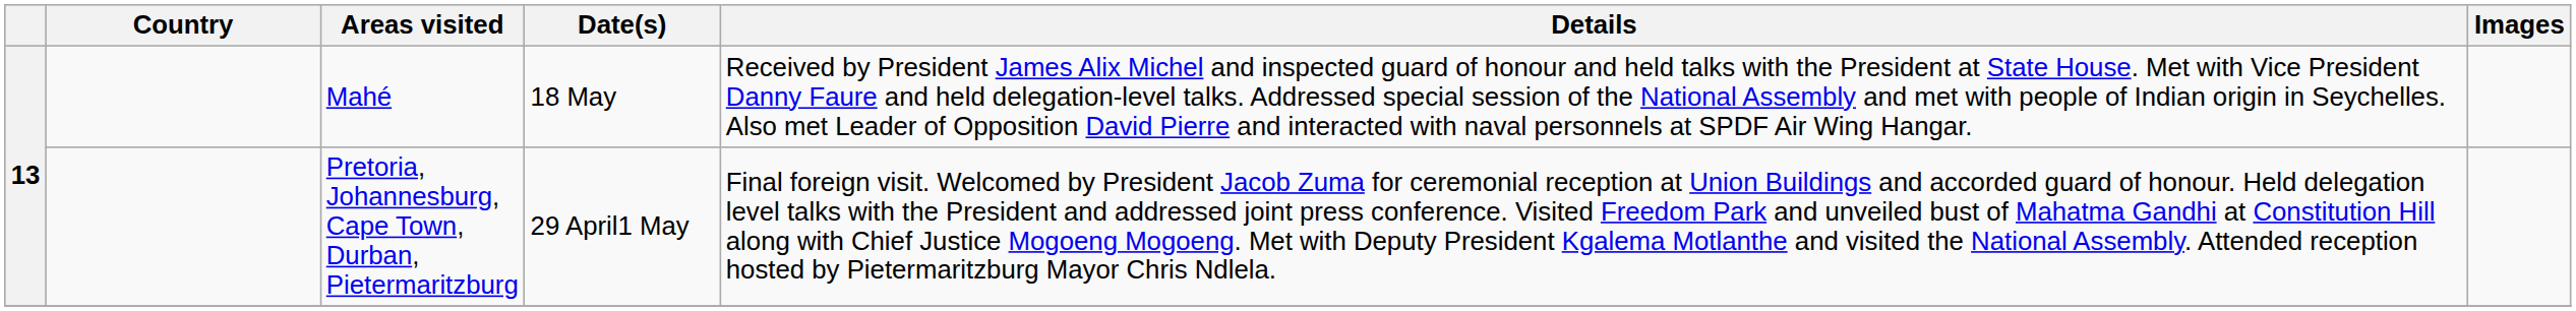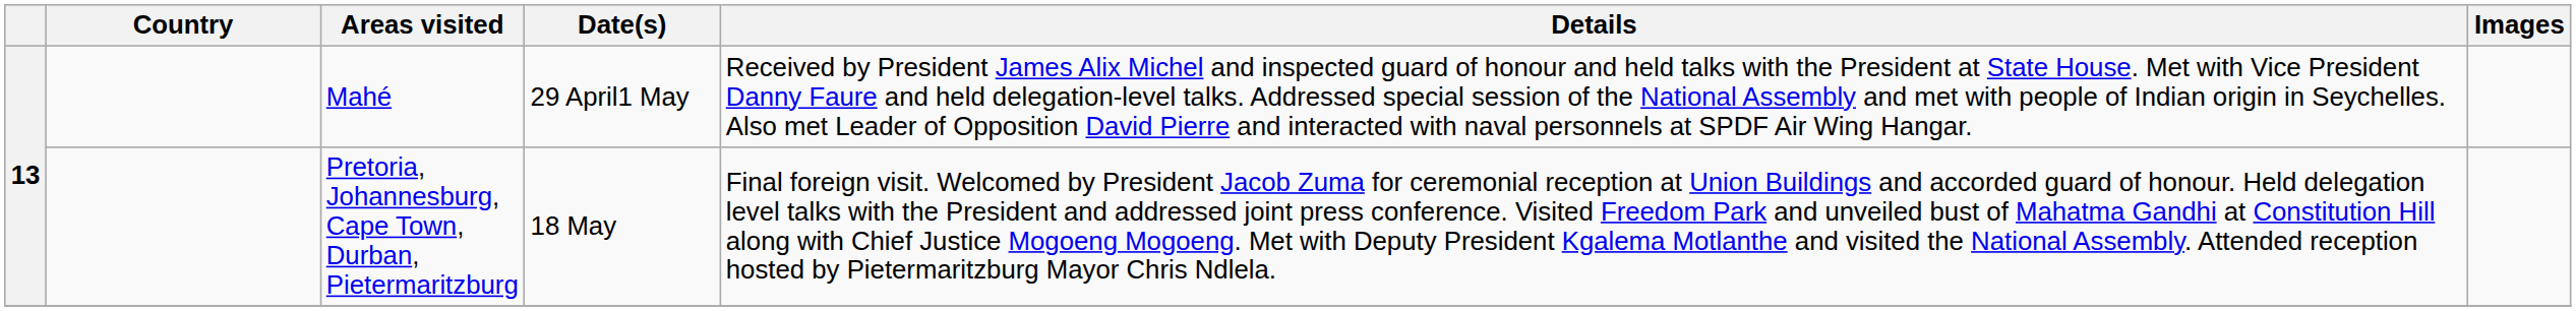Mahé | Date(s): 18 May -> 29 April1 May
Pretoria, Johannesburg, Cape Town, Durban, Pietermaritzburg | Date(s): 29 April1 May -> 18 May
